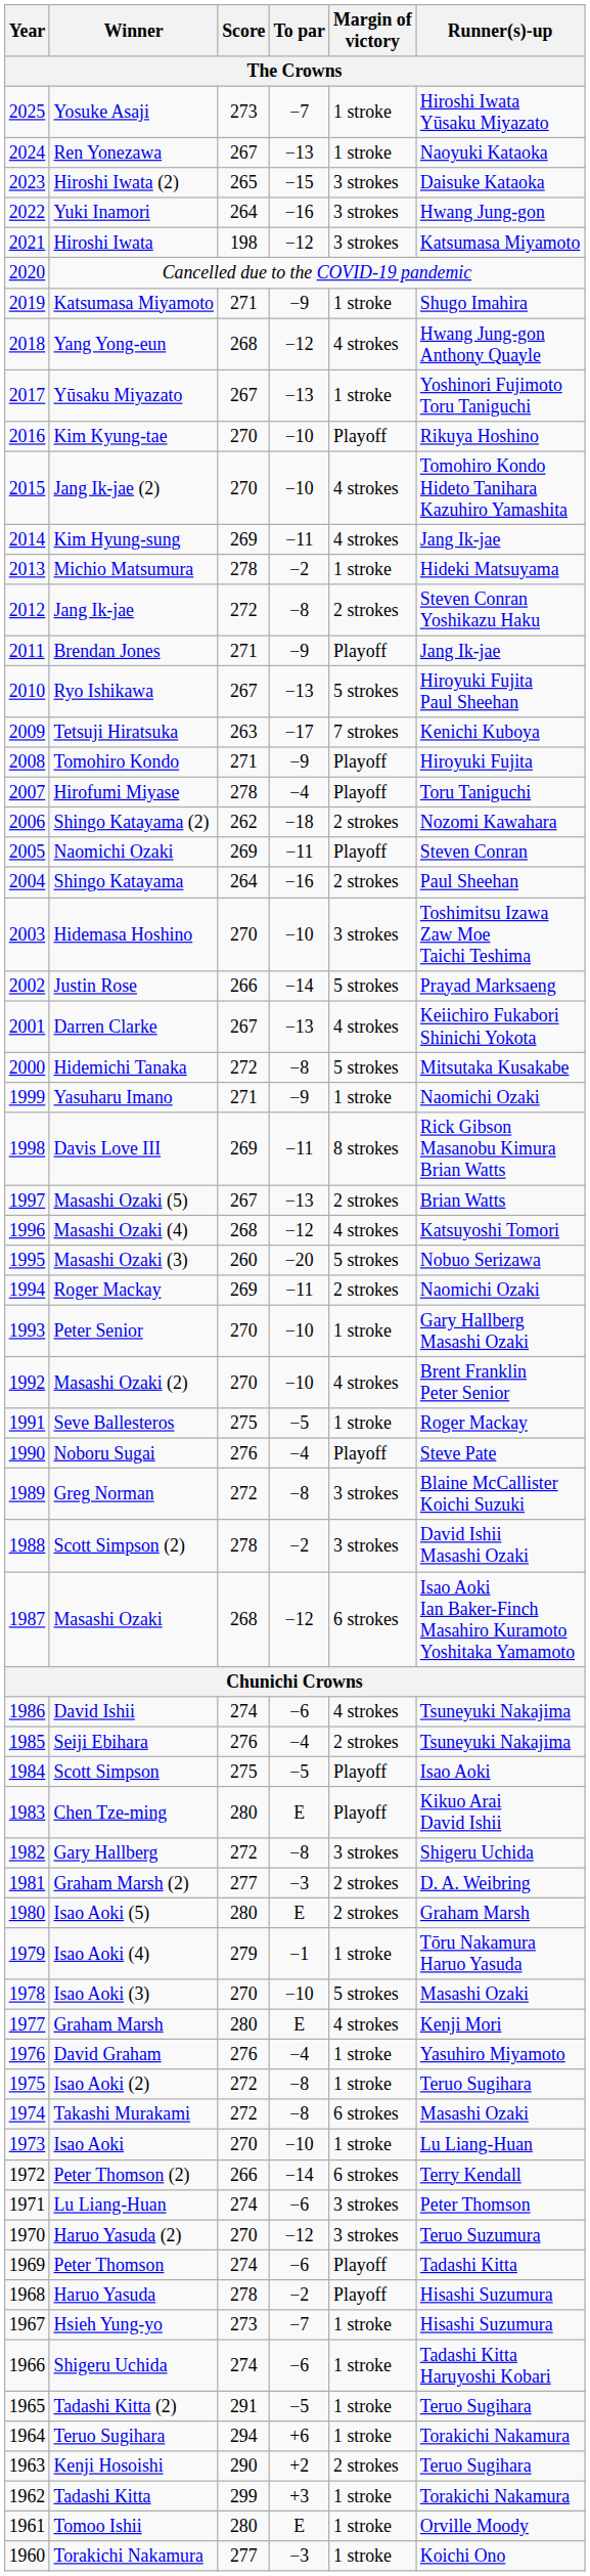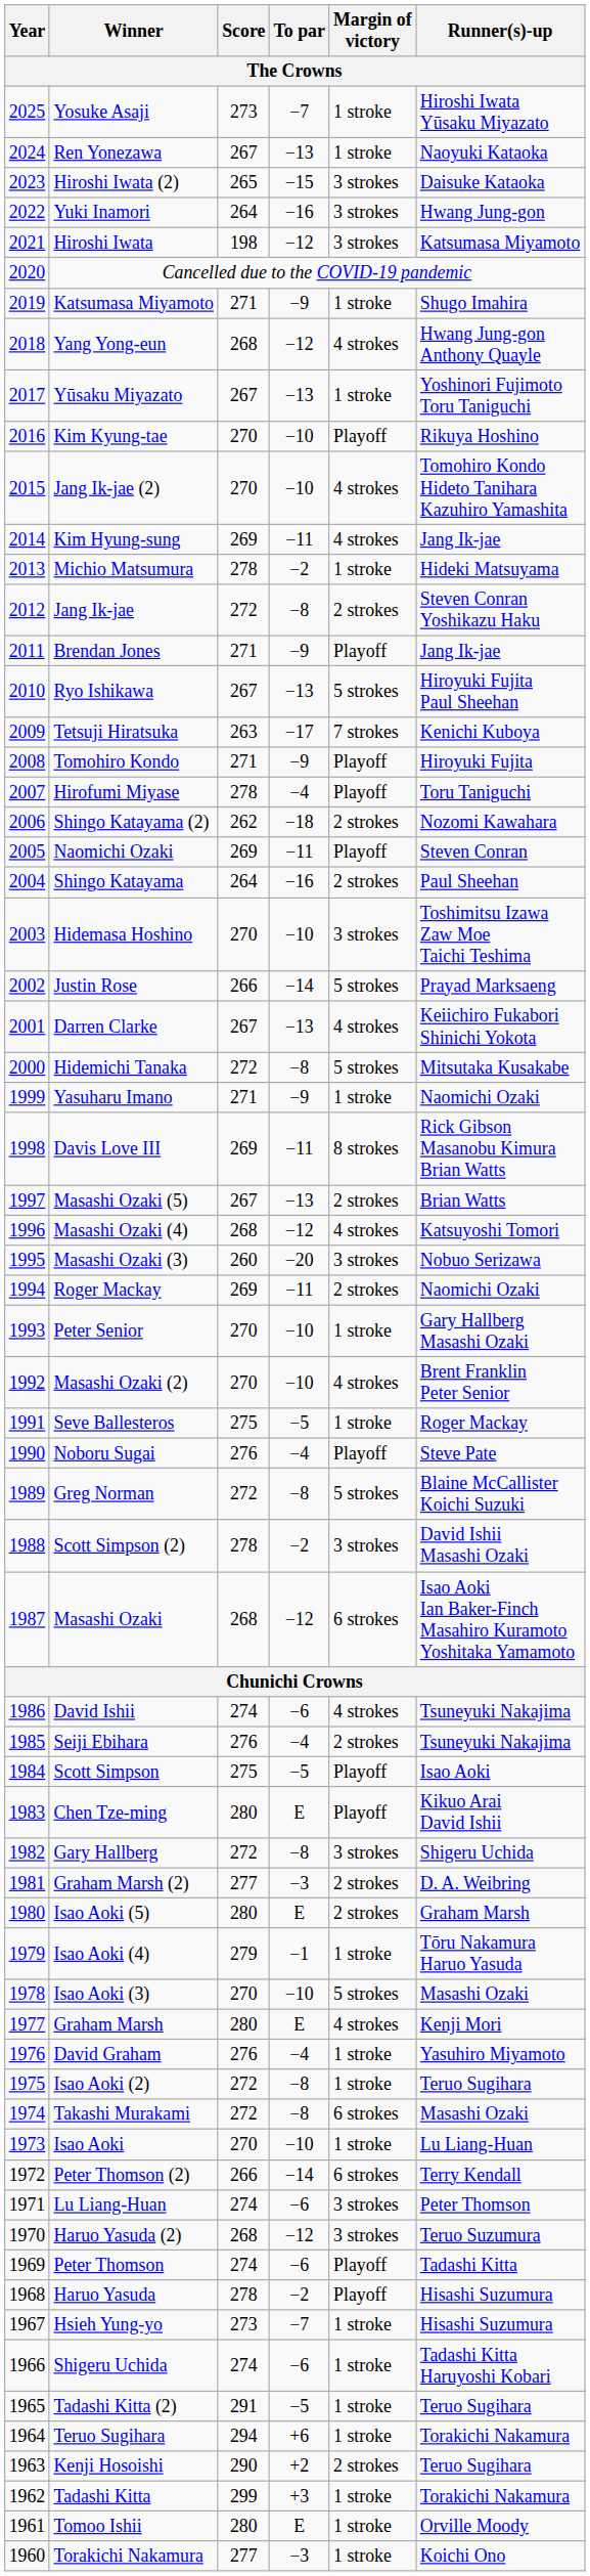Masashi Ozaki (3) | Margin of victory: 5 strokes -> 3 strokes
Greg Norman | Margin of victory: 3 strokes -> 5 strokes
Haruo Yasuda (2) | Score: 270 -> 268
